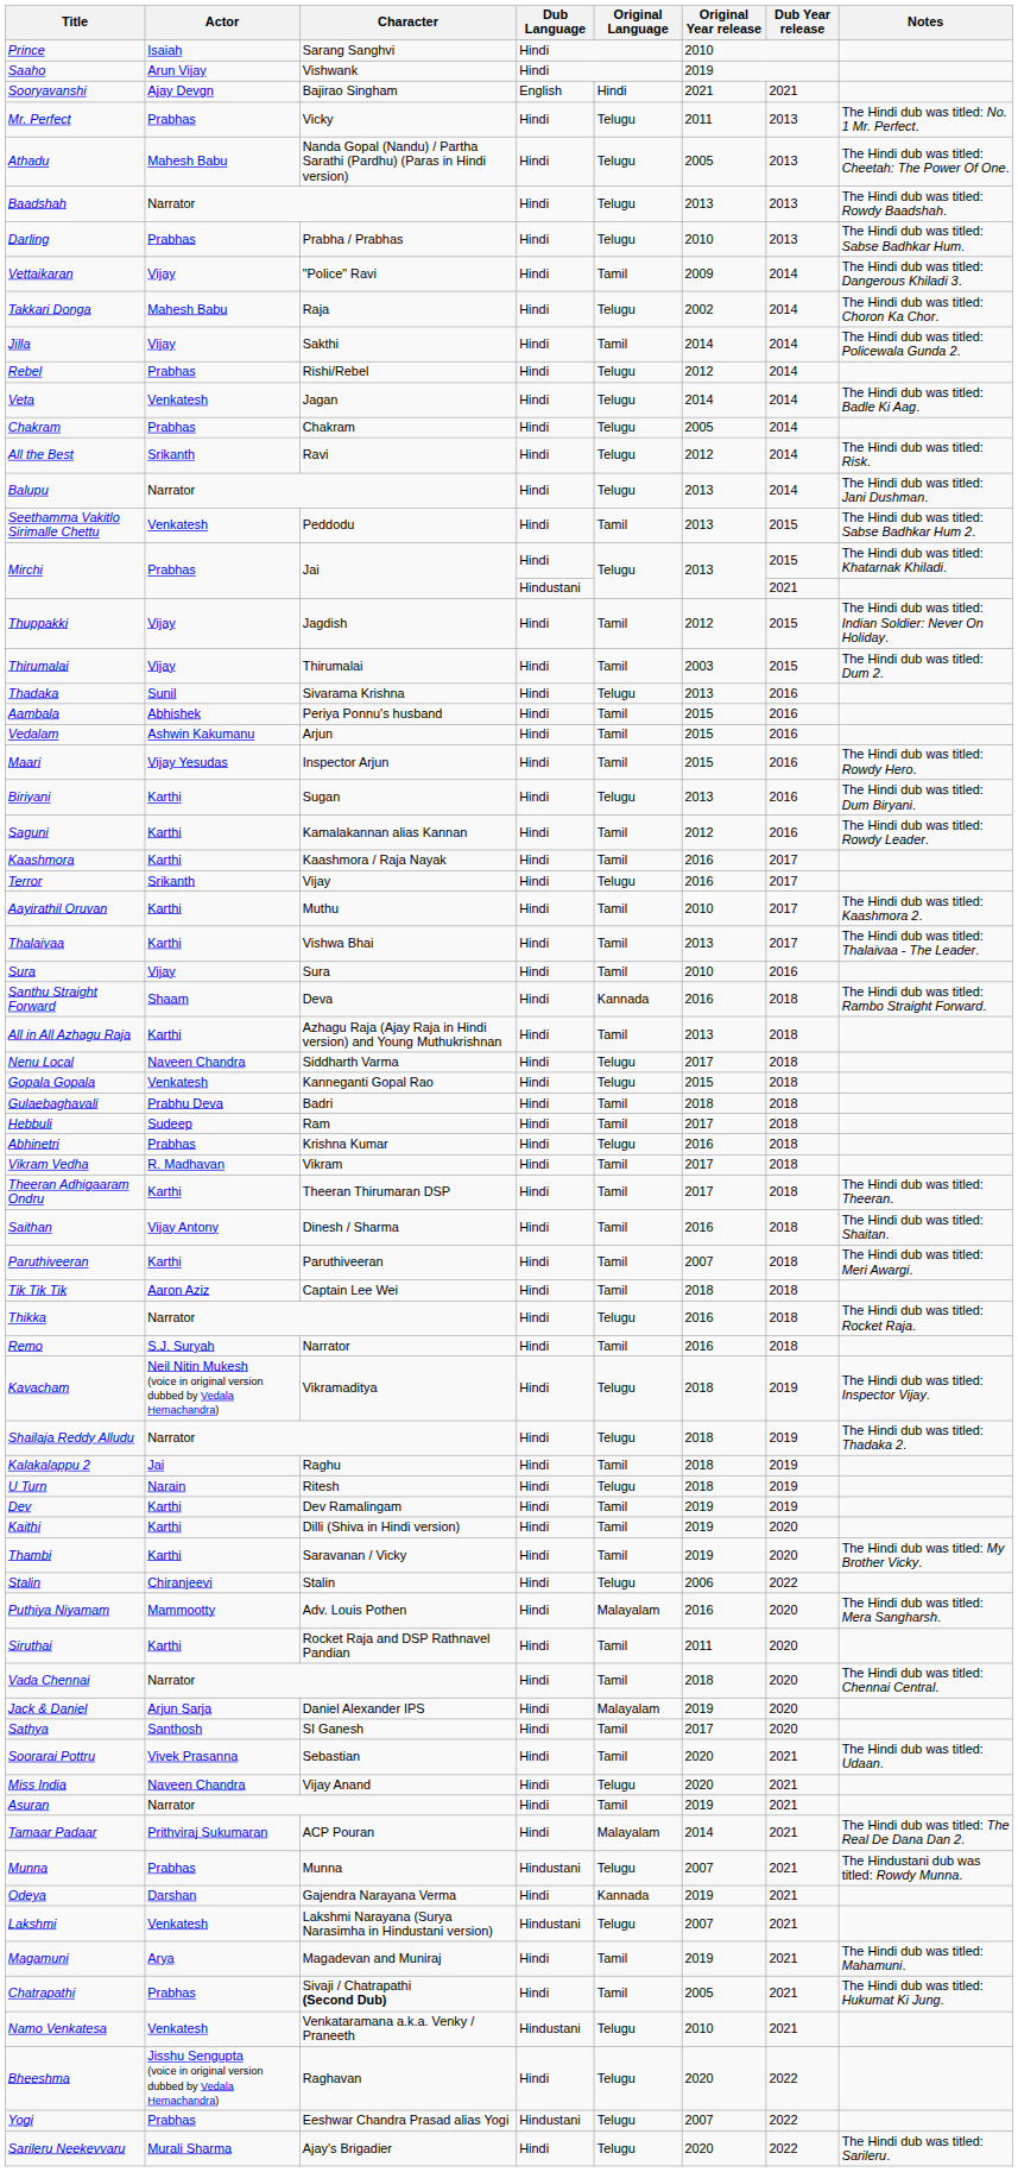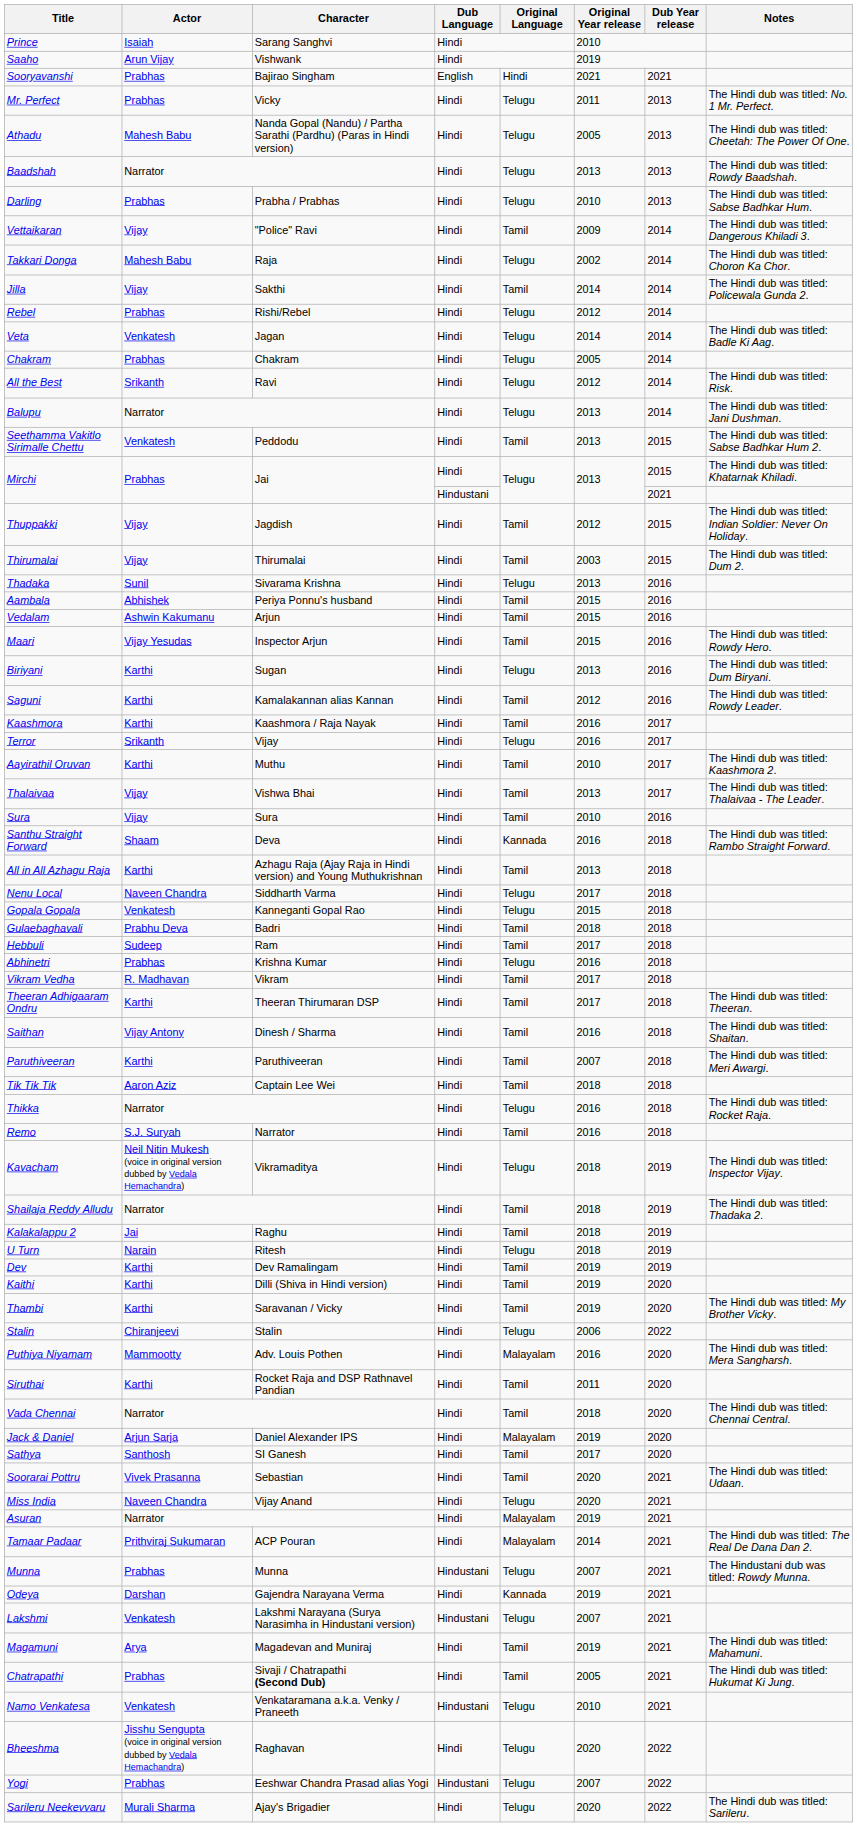Sooryavanshi | Actor: Ajay Devgn -> Prabhas
Thalaivaa | Actor: Karthi -> Vijay
Shailaja Reddy Alludu | Original Language: Telugu -> Tamil
Asuran | Original Language: Tamil -> Malayalam
